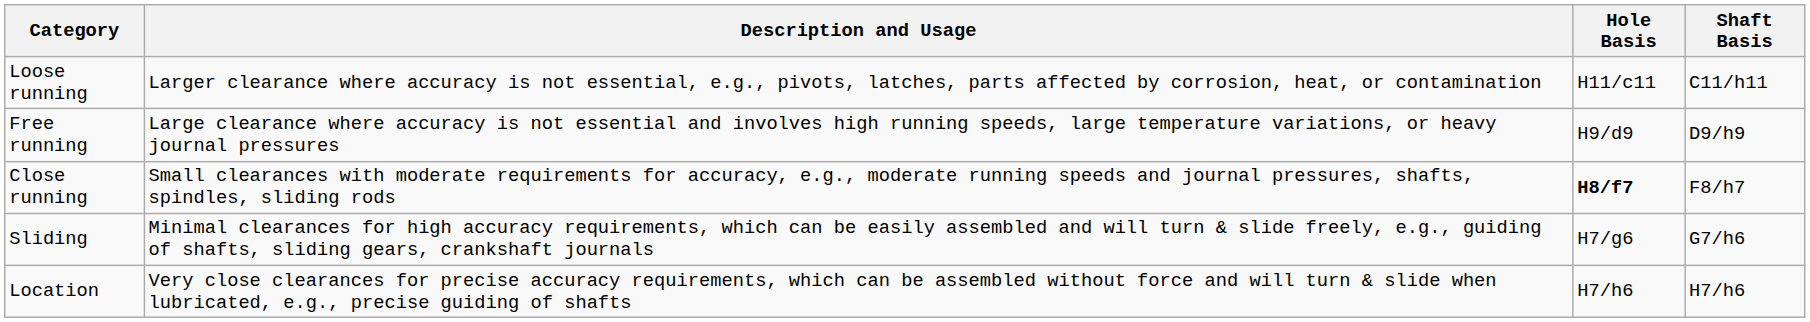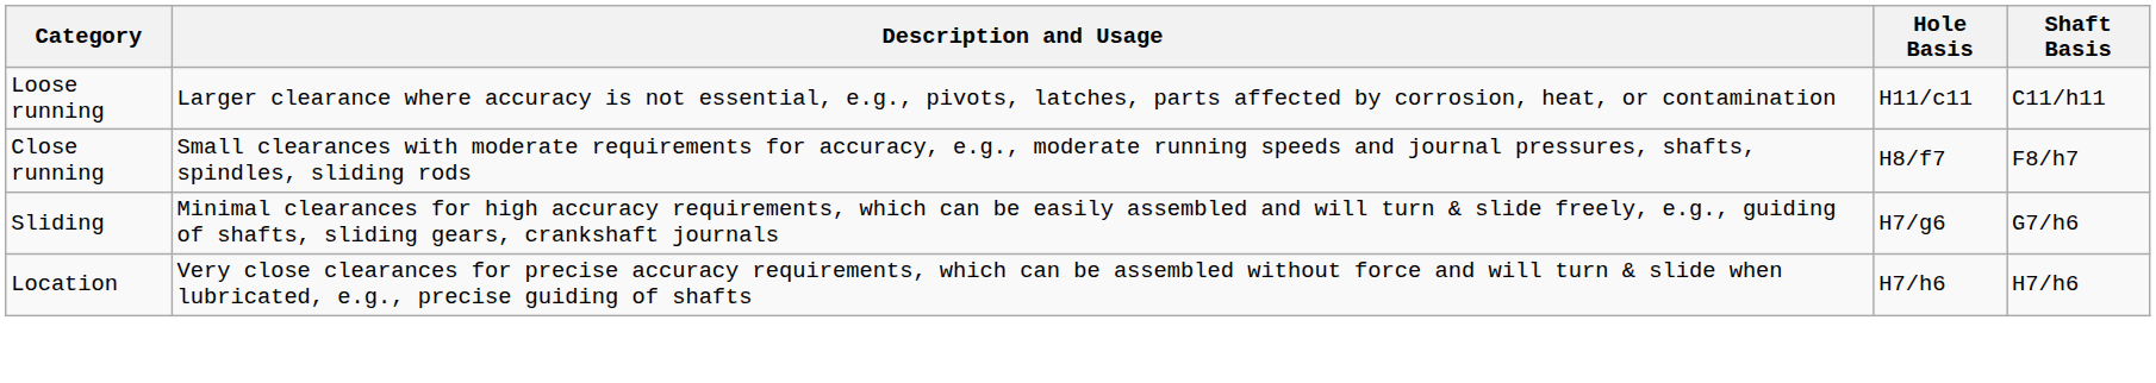- row: Free running | Large clearance where accuracy is not essential and involves high running speeds, large temperature variations, or heavy journal pressures | H9/d9 | D9/h9
Close running | Hole Basis: bold -> normal
